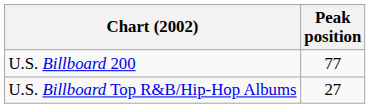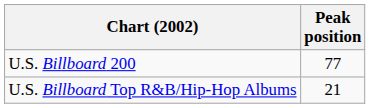U.S. Billboard Top R&B/Hip-Hop Albums | Peak position: 27 -> 21
